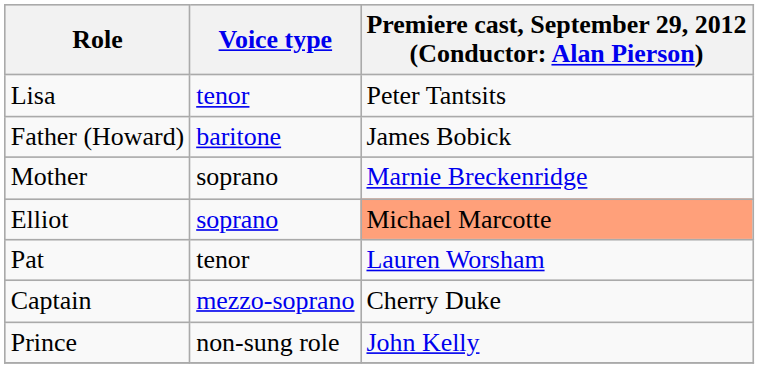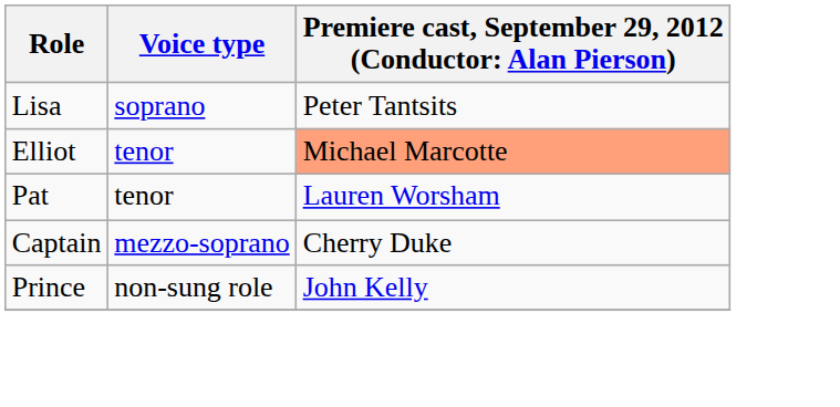Lisa | Voice type: tenor -> soprano
- row: Father (Howard) | baritone | James Bobick
- row: Mother | soprano | Marnie Breckenridge
Elliot | Voice type: soprano -> tenor
